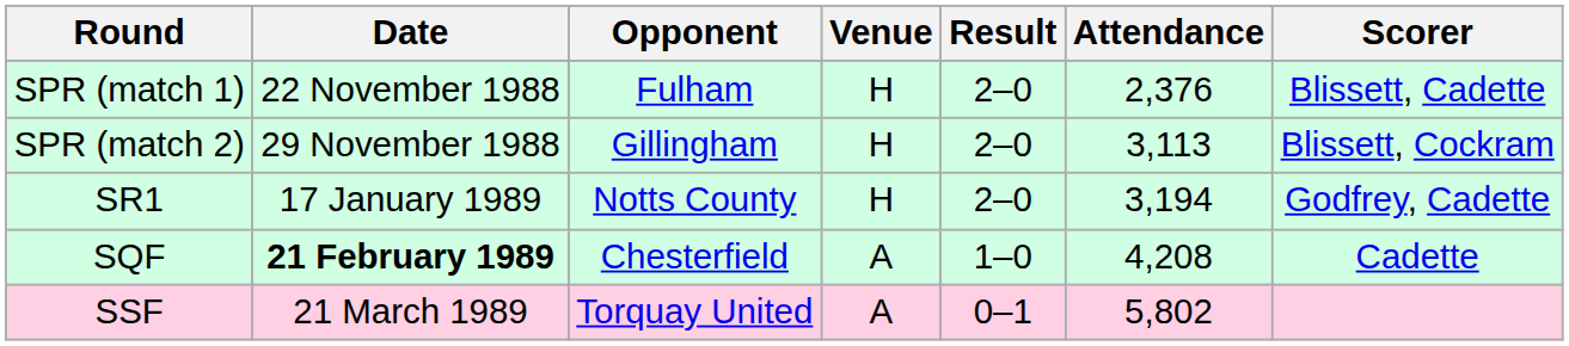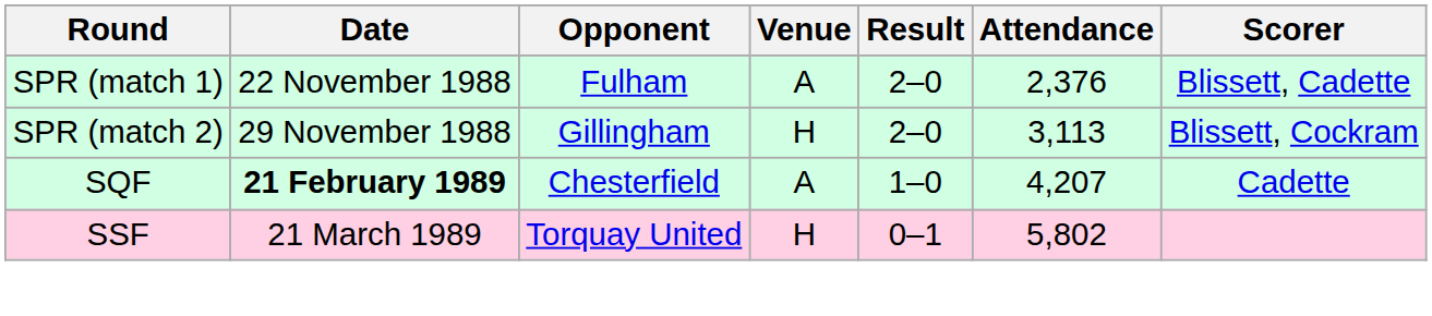SPR (match 1) | Venue: H -> A
- row: SR1 | 17 January 1989 | Notts County | H | 2–0 | 3,194 | Godfrey, Cadette
SQF | Attendance: 4,208 -> 4,207
SSF | Venue: A -> H
